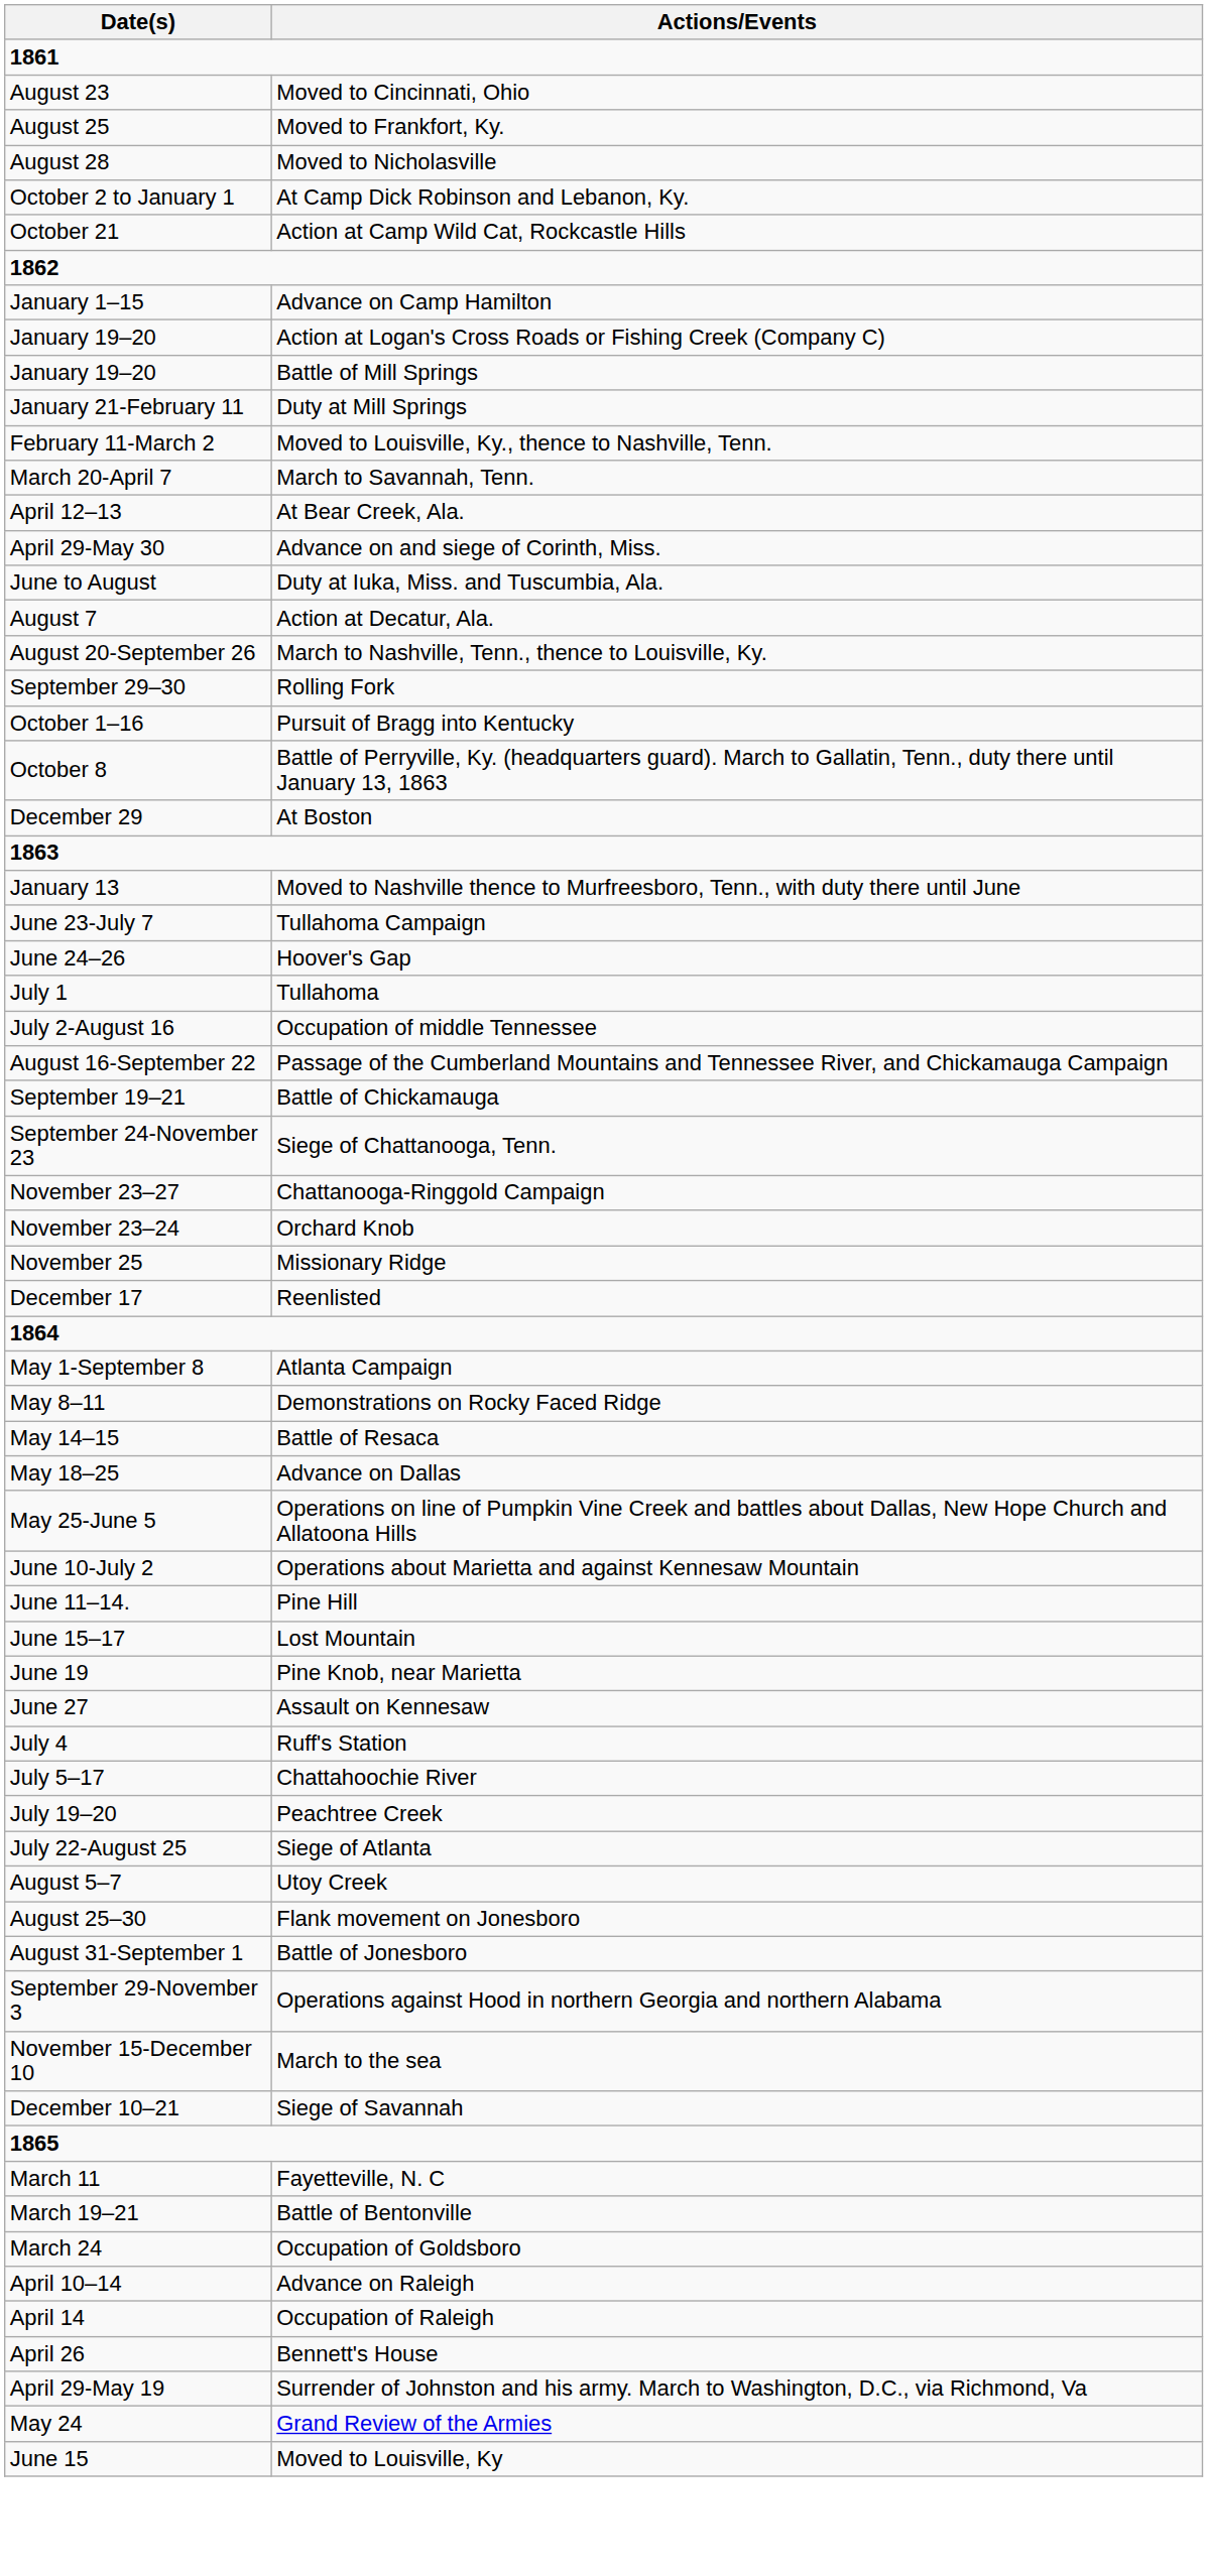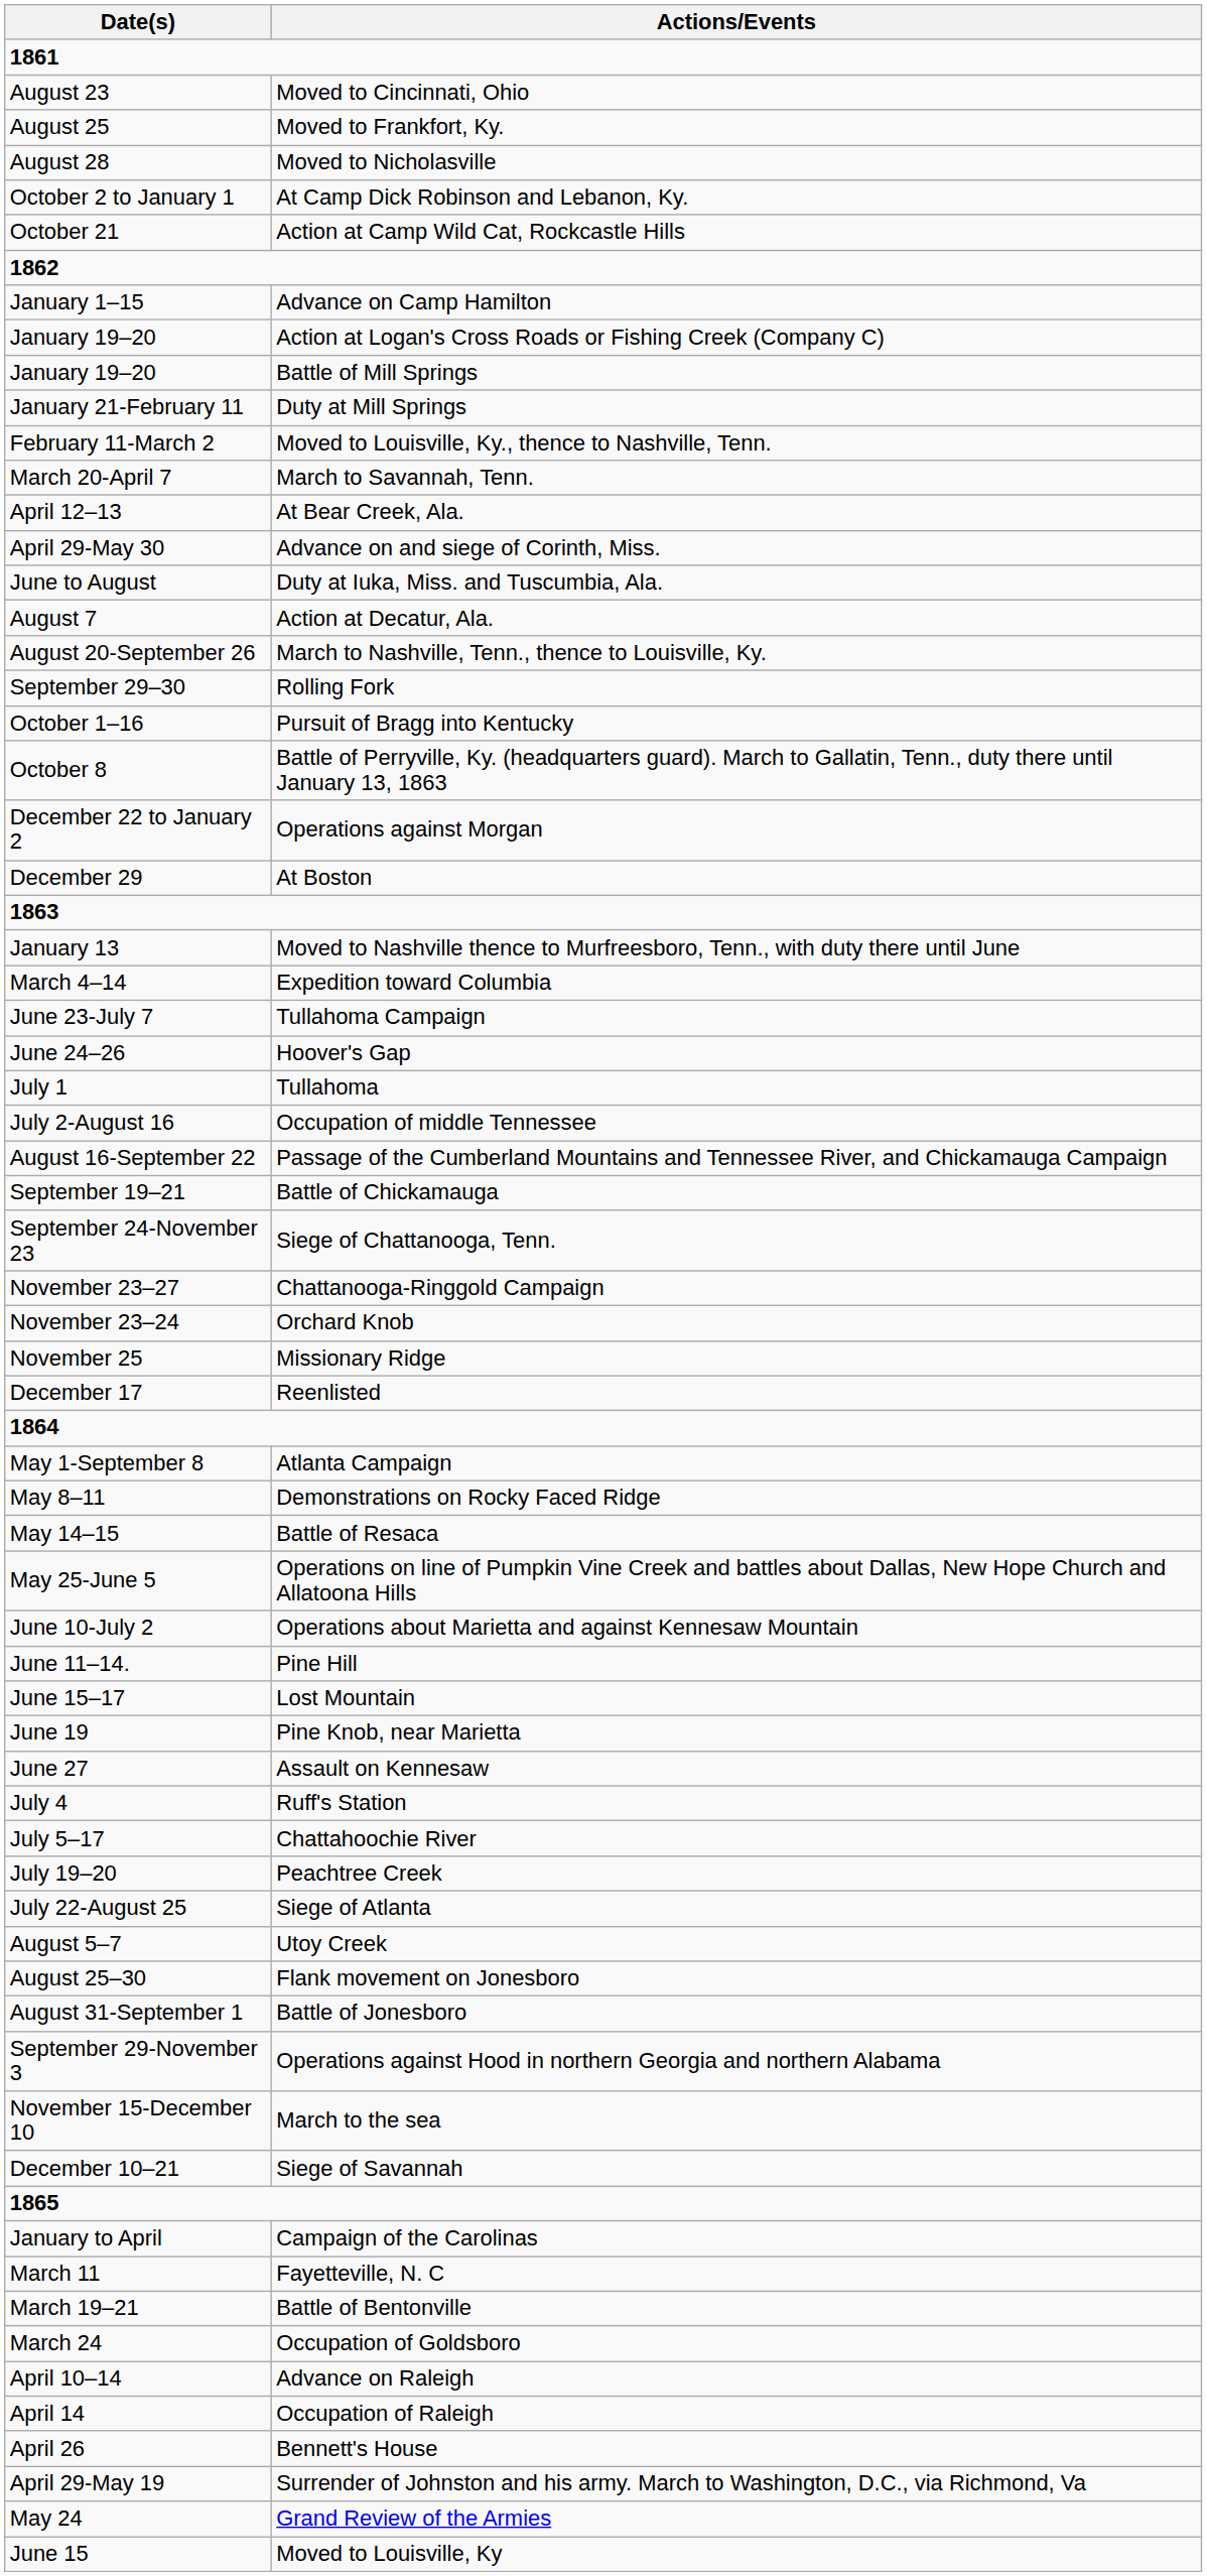+ row: December 22 to January 2 | Operations against Morgan
+ row: March 4–14 | Expedition toward Columbia
- row: May 18–25 | Advance on Dallas
+ row: January to April | Campaign of the Carolinas
